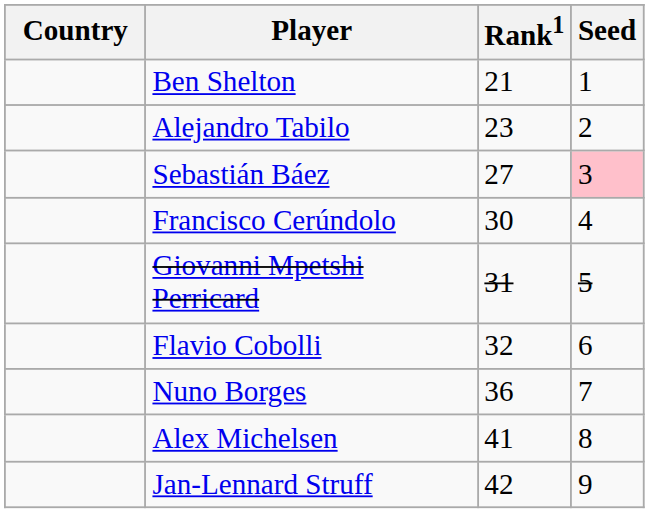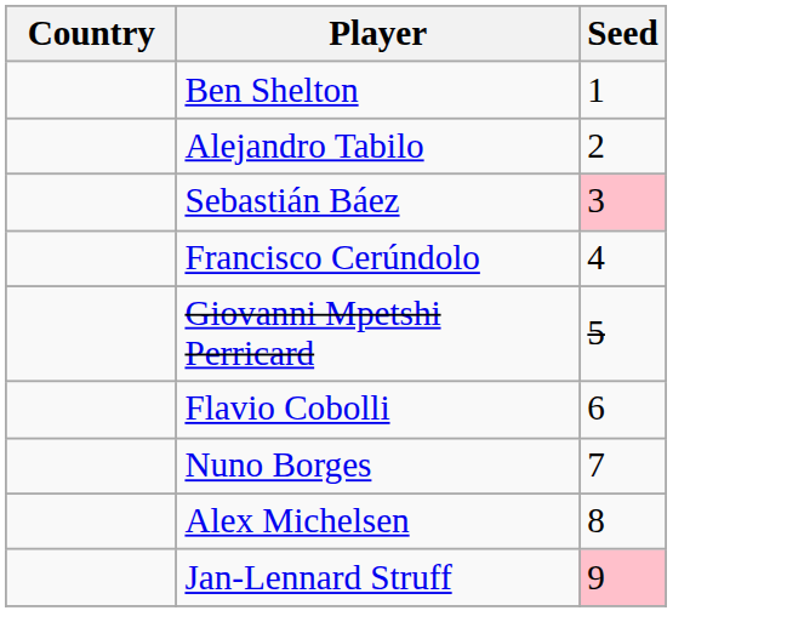- column: Rank1 | 21 | 23 | 27 | 30 | 31 | 32 | 36 | 41 | 42
Jan-Lennard Struff | Seed: no background -> pink background
